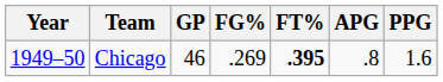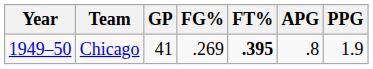Chicago | GP: 46 -> 41
Chicago | PPG: 1.6 -> 1.9
